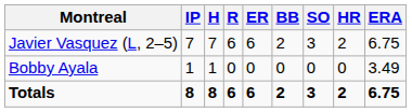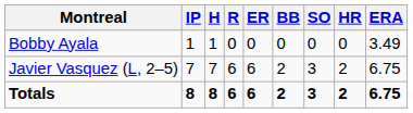rows swapped: Javier Vasquez (L, 2–5) <-> Bobby Ayala
